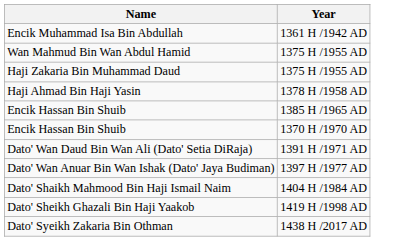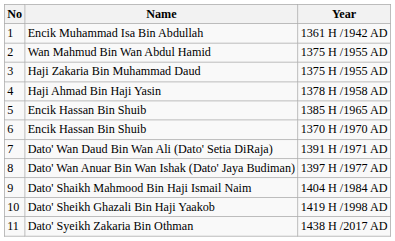+ column: No | 1 | 2 | 3 | 4 | 5 | 6 | 7 | 8 | 9 | 10 | 11
